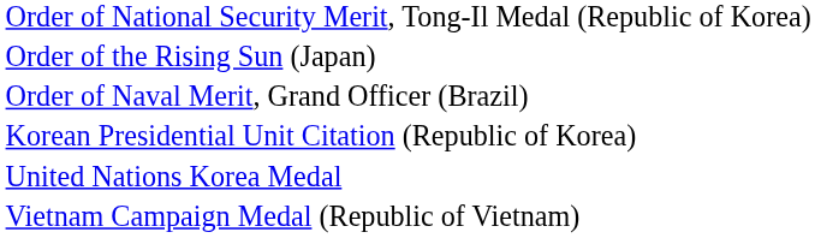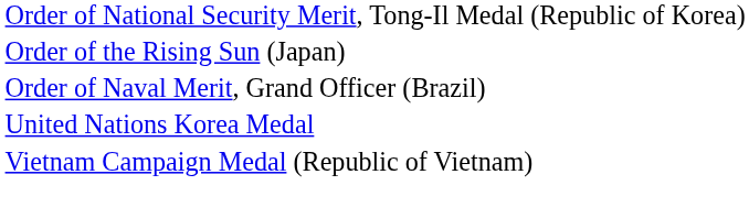- row: Korean Presidential Unit Citation (Republic of Korea)
